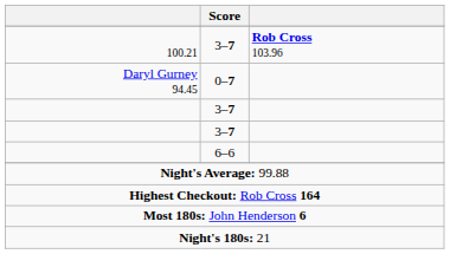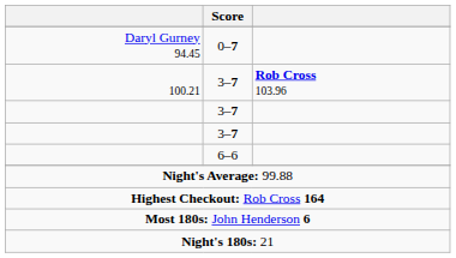rows swapped: 100.21 <-> Daryl Gurney 94.45
